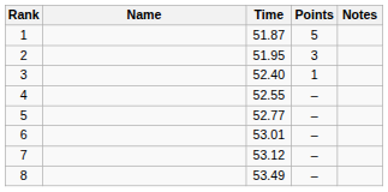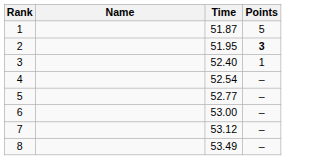- column: Notes
2 | Points: normal -> bold
4 | Time: 52.55 -> 52.54
6 | Time: 53.01 -> 53.00
